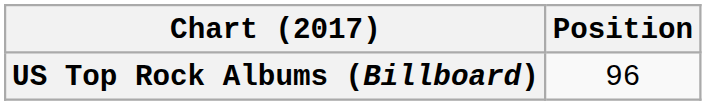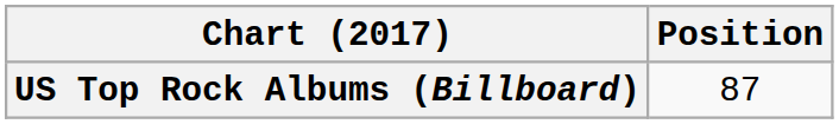US Top Rock Albums (Billboard) | Position: 96 -> 87
